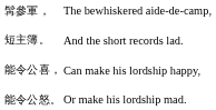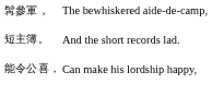- row: 能令公怒。 | Or make his lordship mad.
